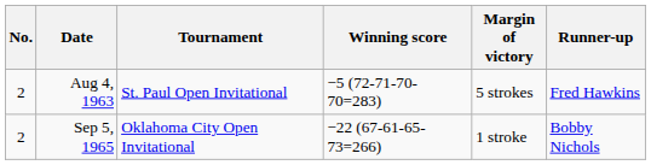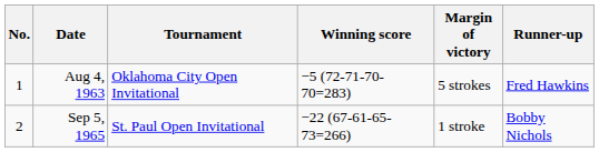Aug 4, 1963 | No.: 2 -> 1
Aug 4, 1963 | Tournament: St. Paul Open Invitational -> Oklahoma City Open Invitational
Sep 5, 1965 | Tournament: Oklahoma City Open Invitational -> St. Paul Open Invitational
